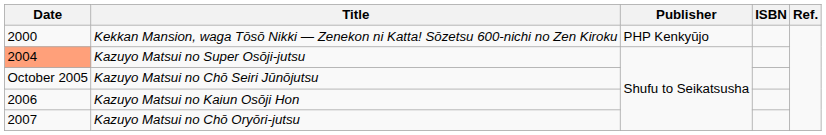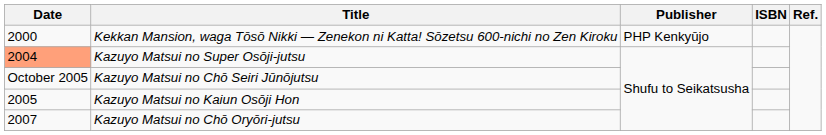Kazuyo Matsui no Kaiun Osōji Hon | Date: 2006 -> 2005
